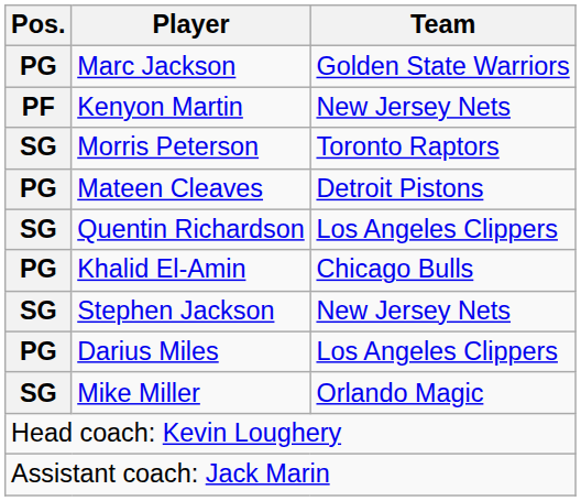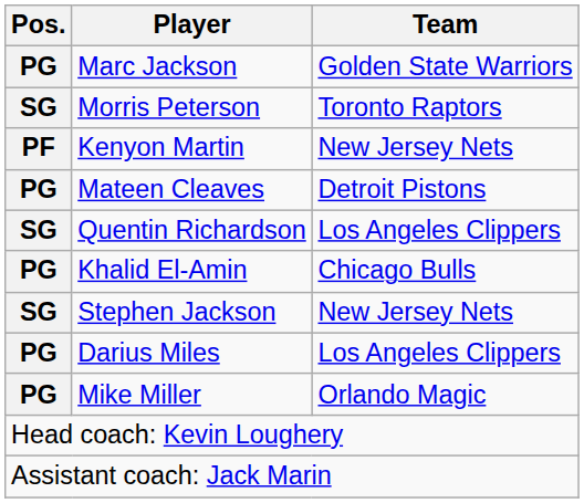rows swapped: Morris Peterson <-> Kenyon Martin
Mike Miller | Pos.: SG -> PG
